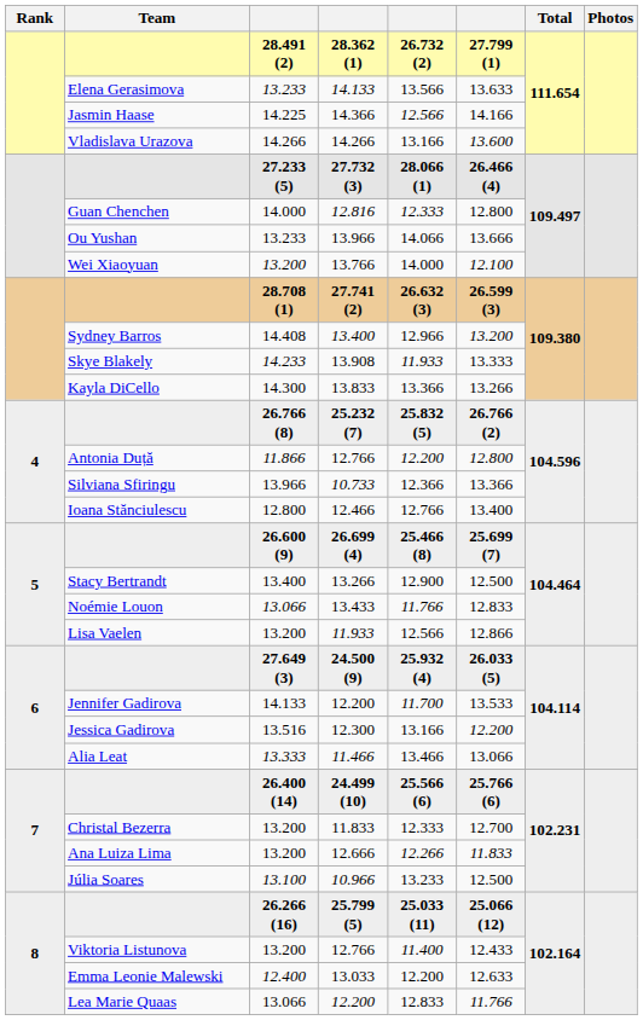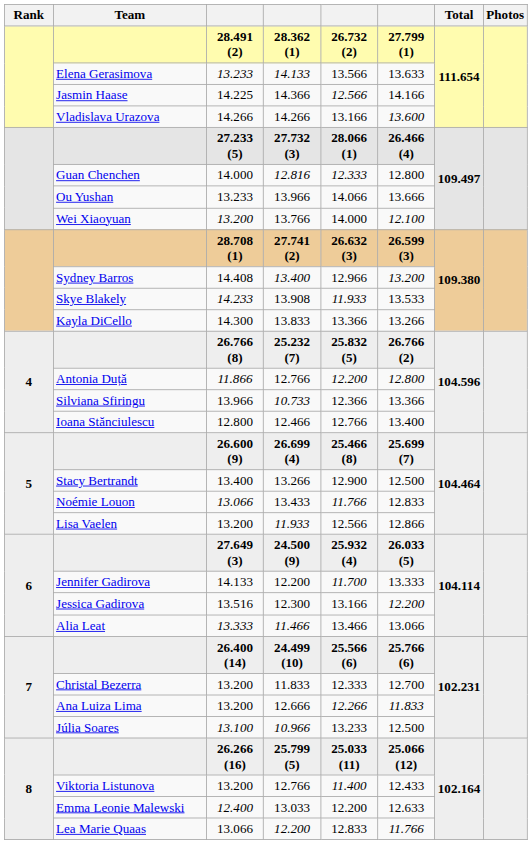13.908 | column 6: 13.333 -> 13.533
14.133 / 12.200 | column 6: 13.533 -> 13.333
